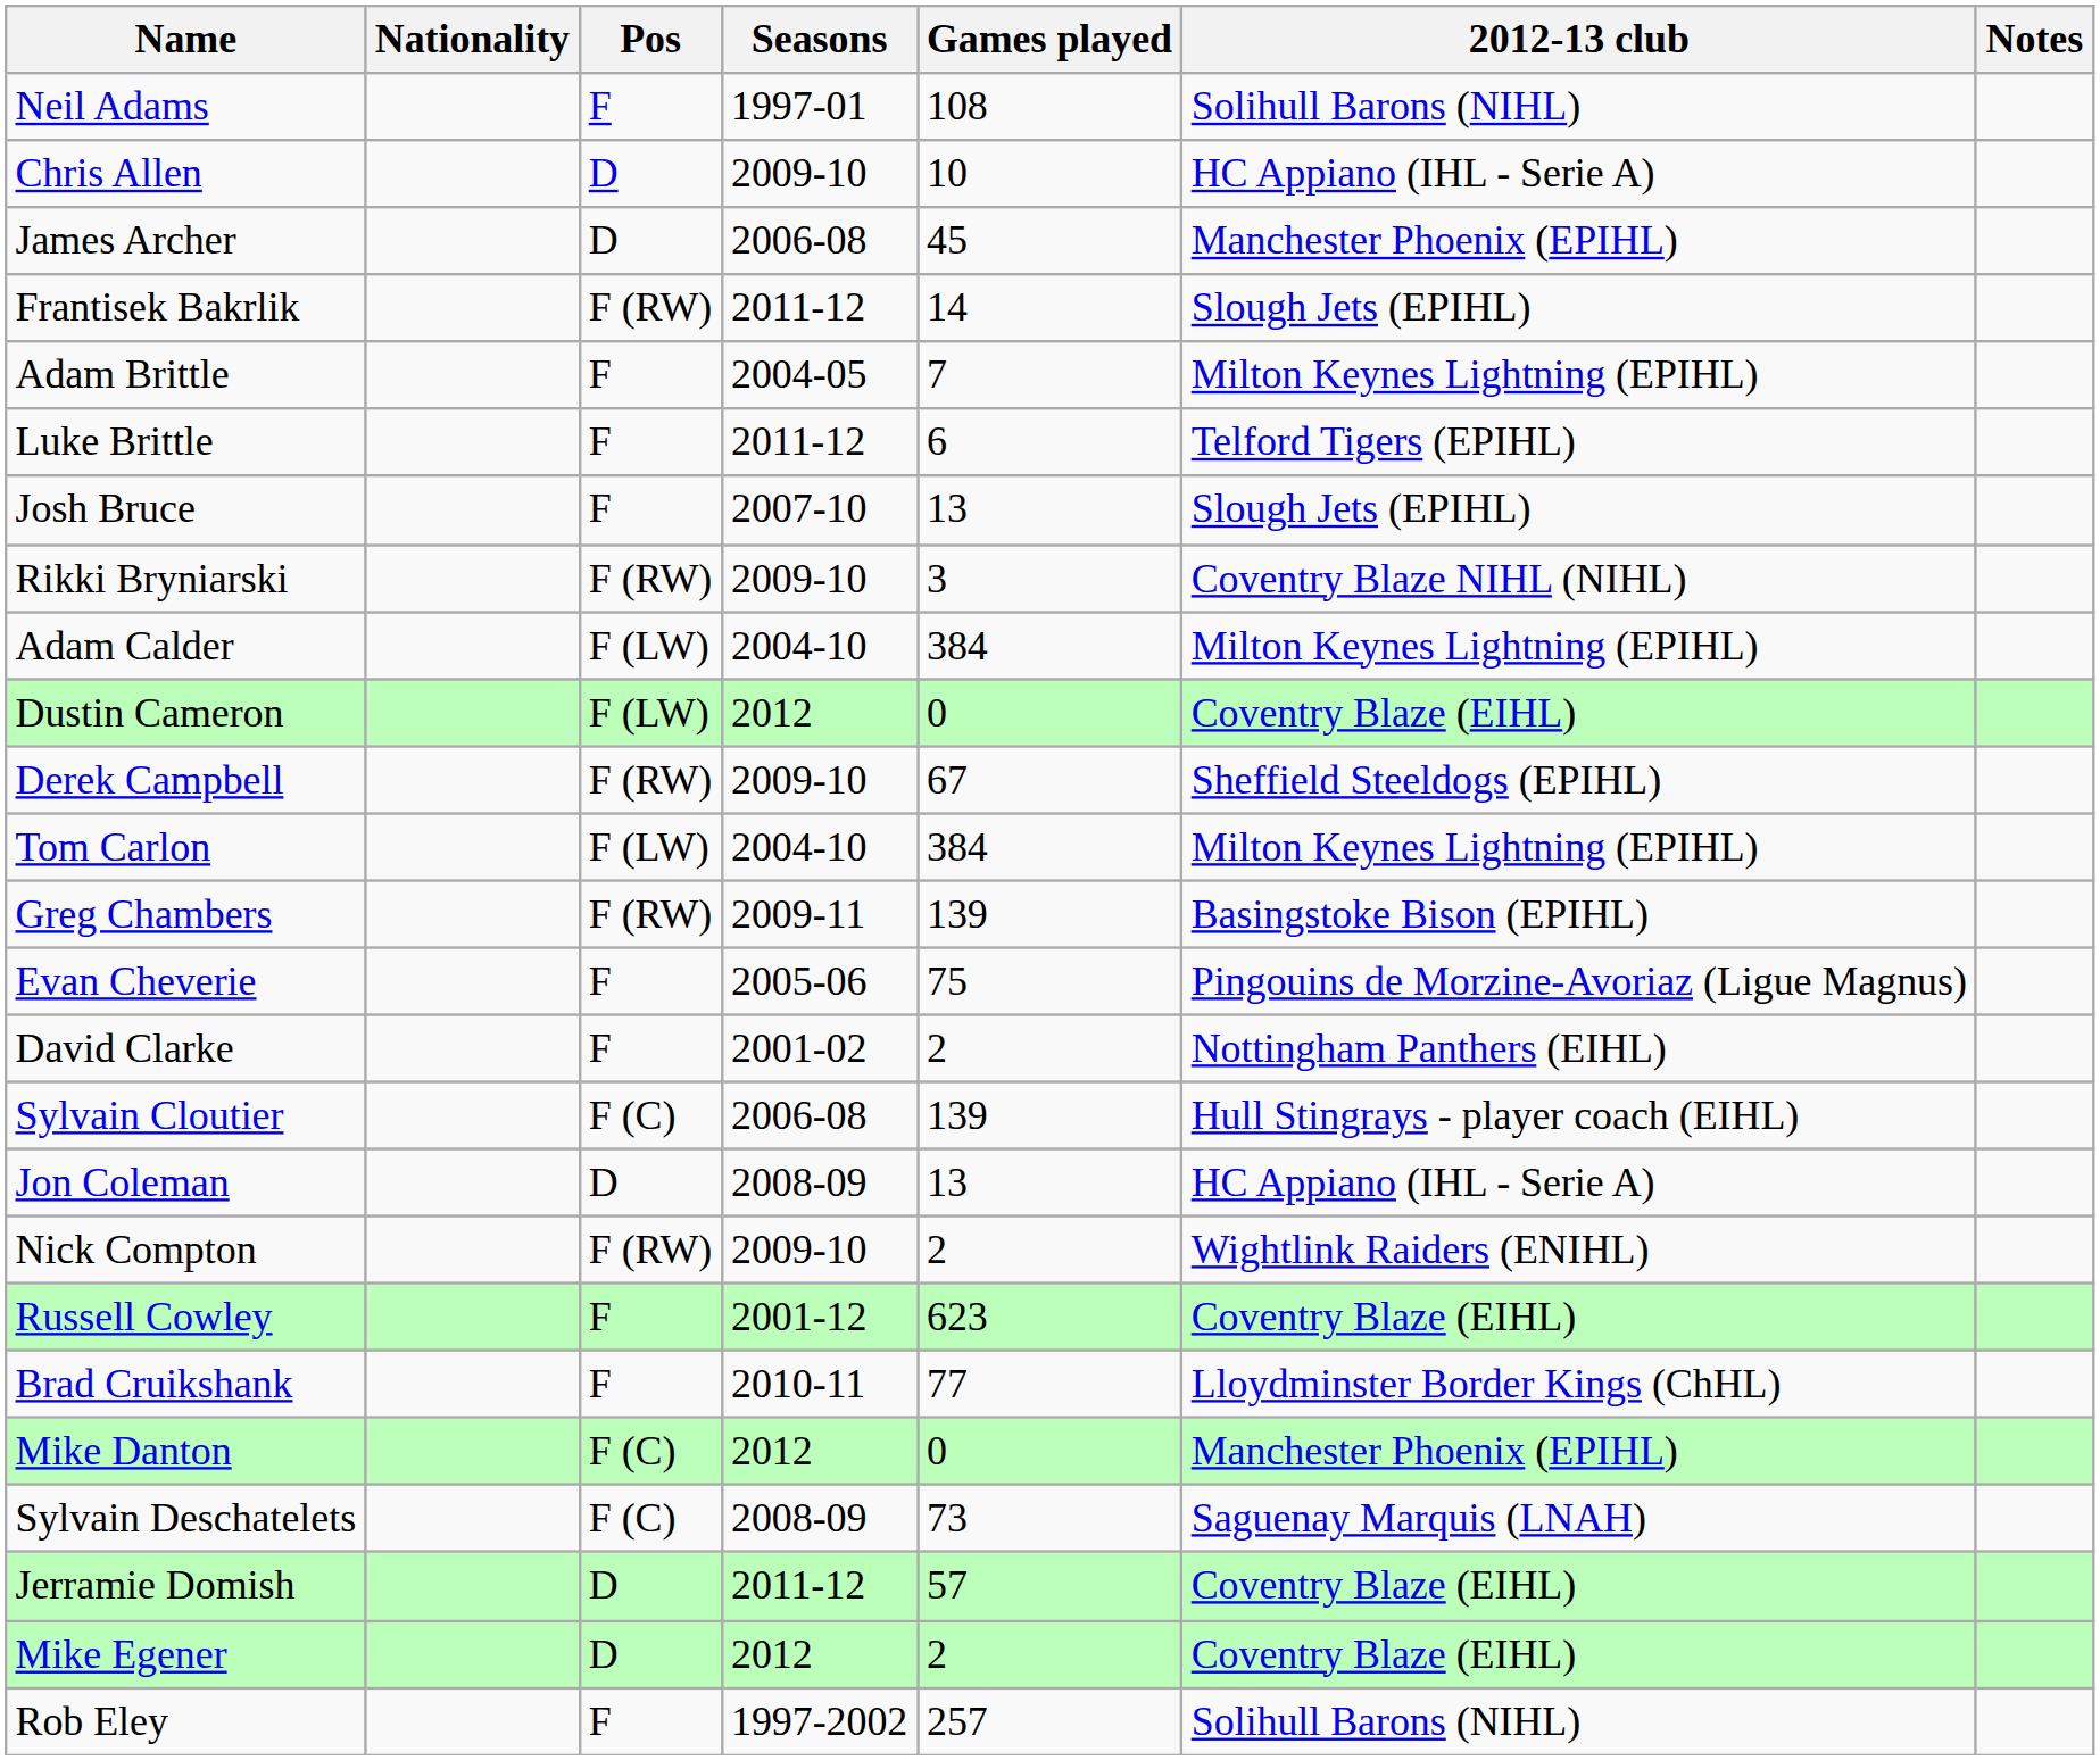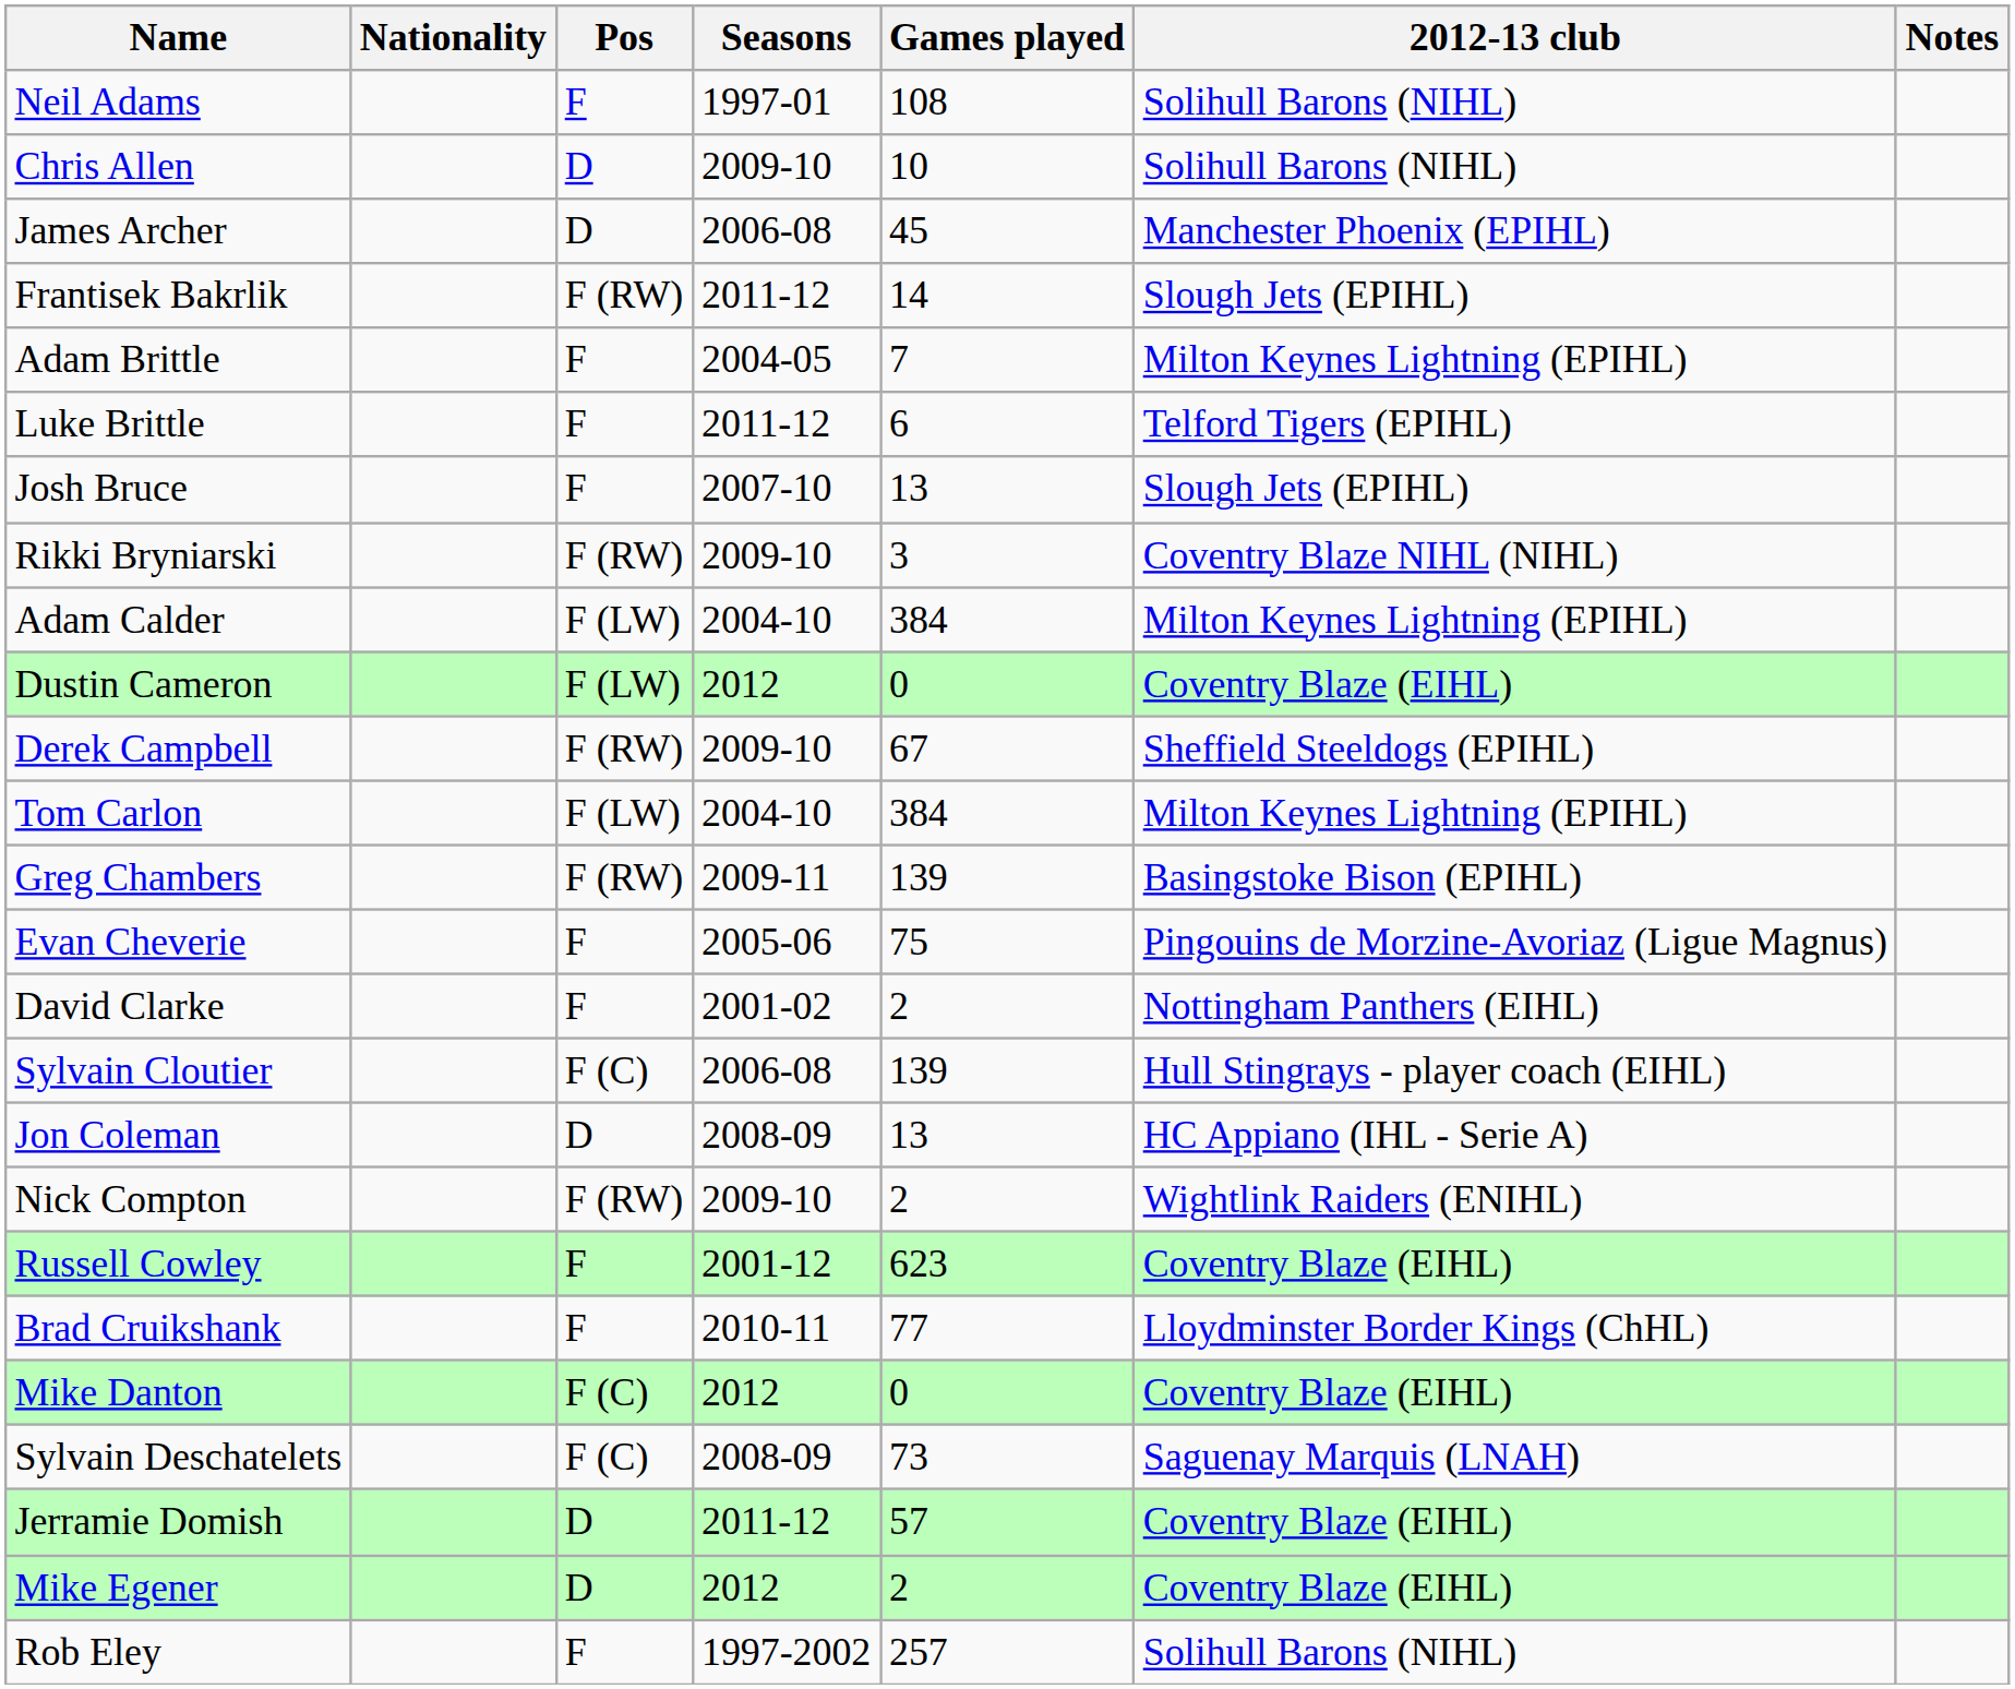Chris Allen | 2012-13 club: HC Appiano (IHL - Serie A) -> Solihull Barons (NIHL)
Mike Danton | 2012-13 club: Manchester Phoenix (EPIHL) -> Coventry Blaze (EIHL)
